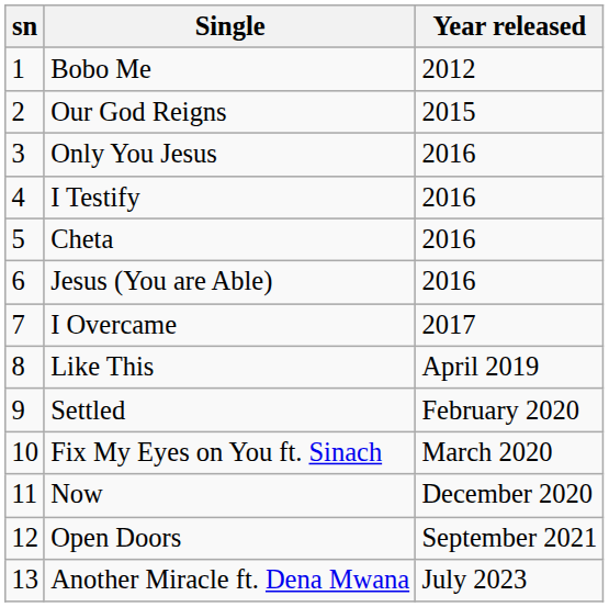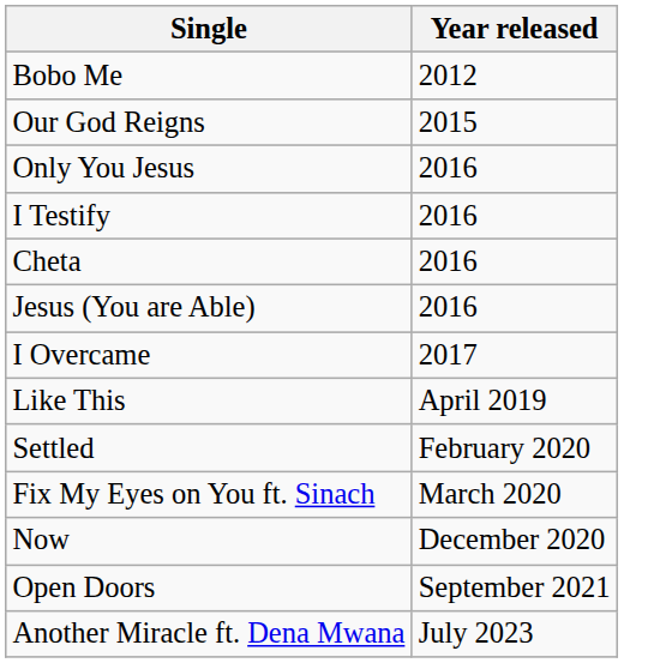- column: sn | 1 | 2 | 3 | 4 | 5 | 6 | 7 | 8 | 9 | 10 | 11 | 12 | 13
